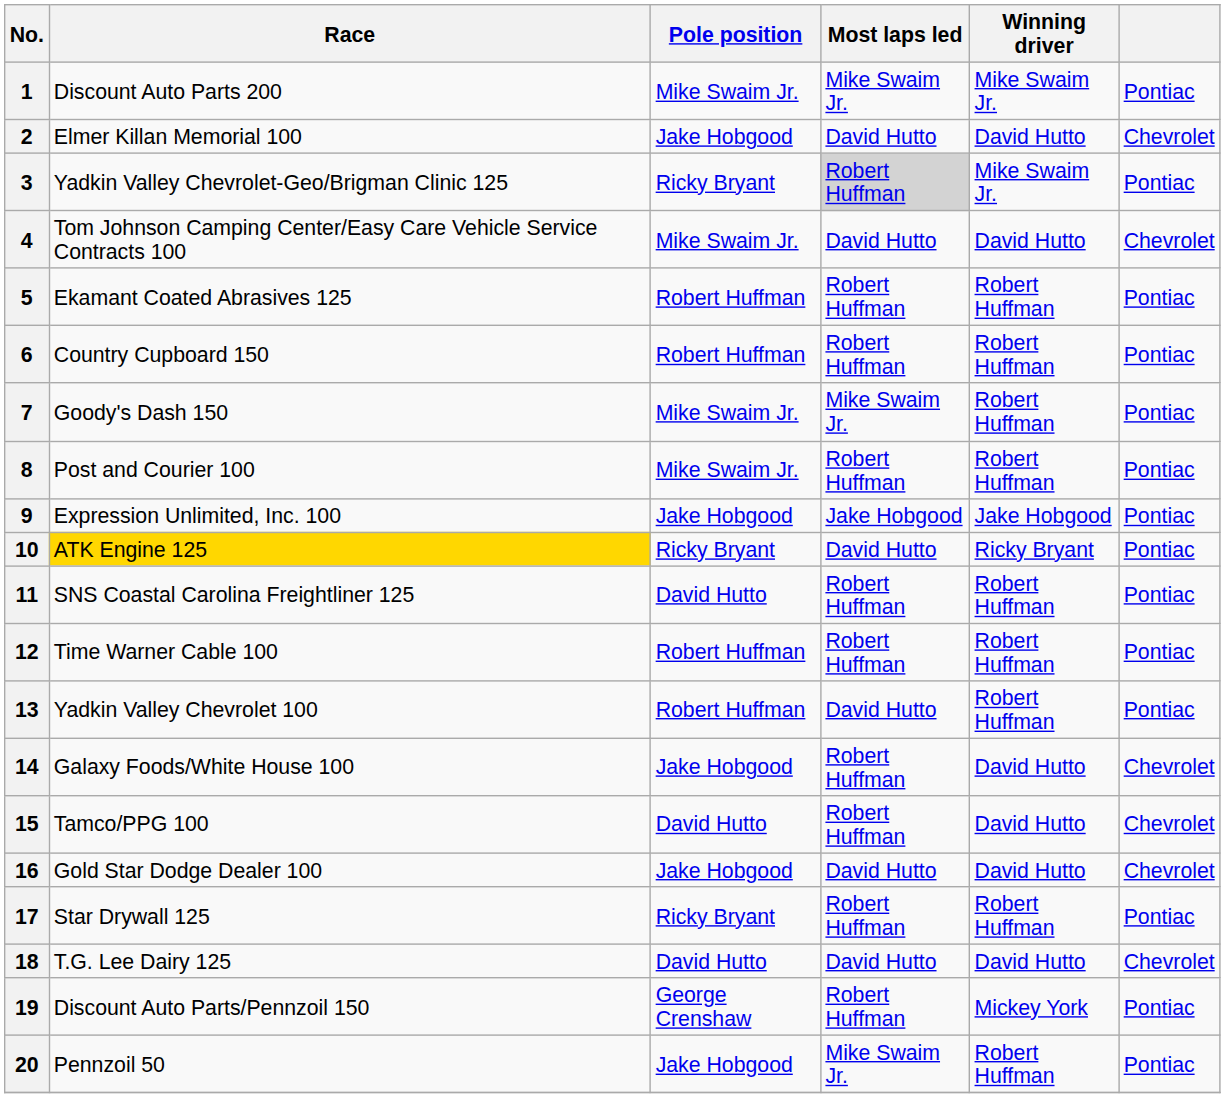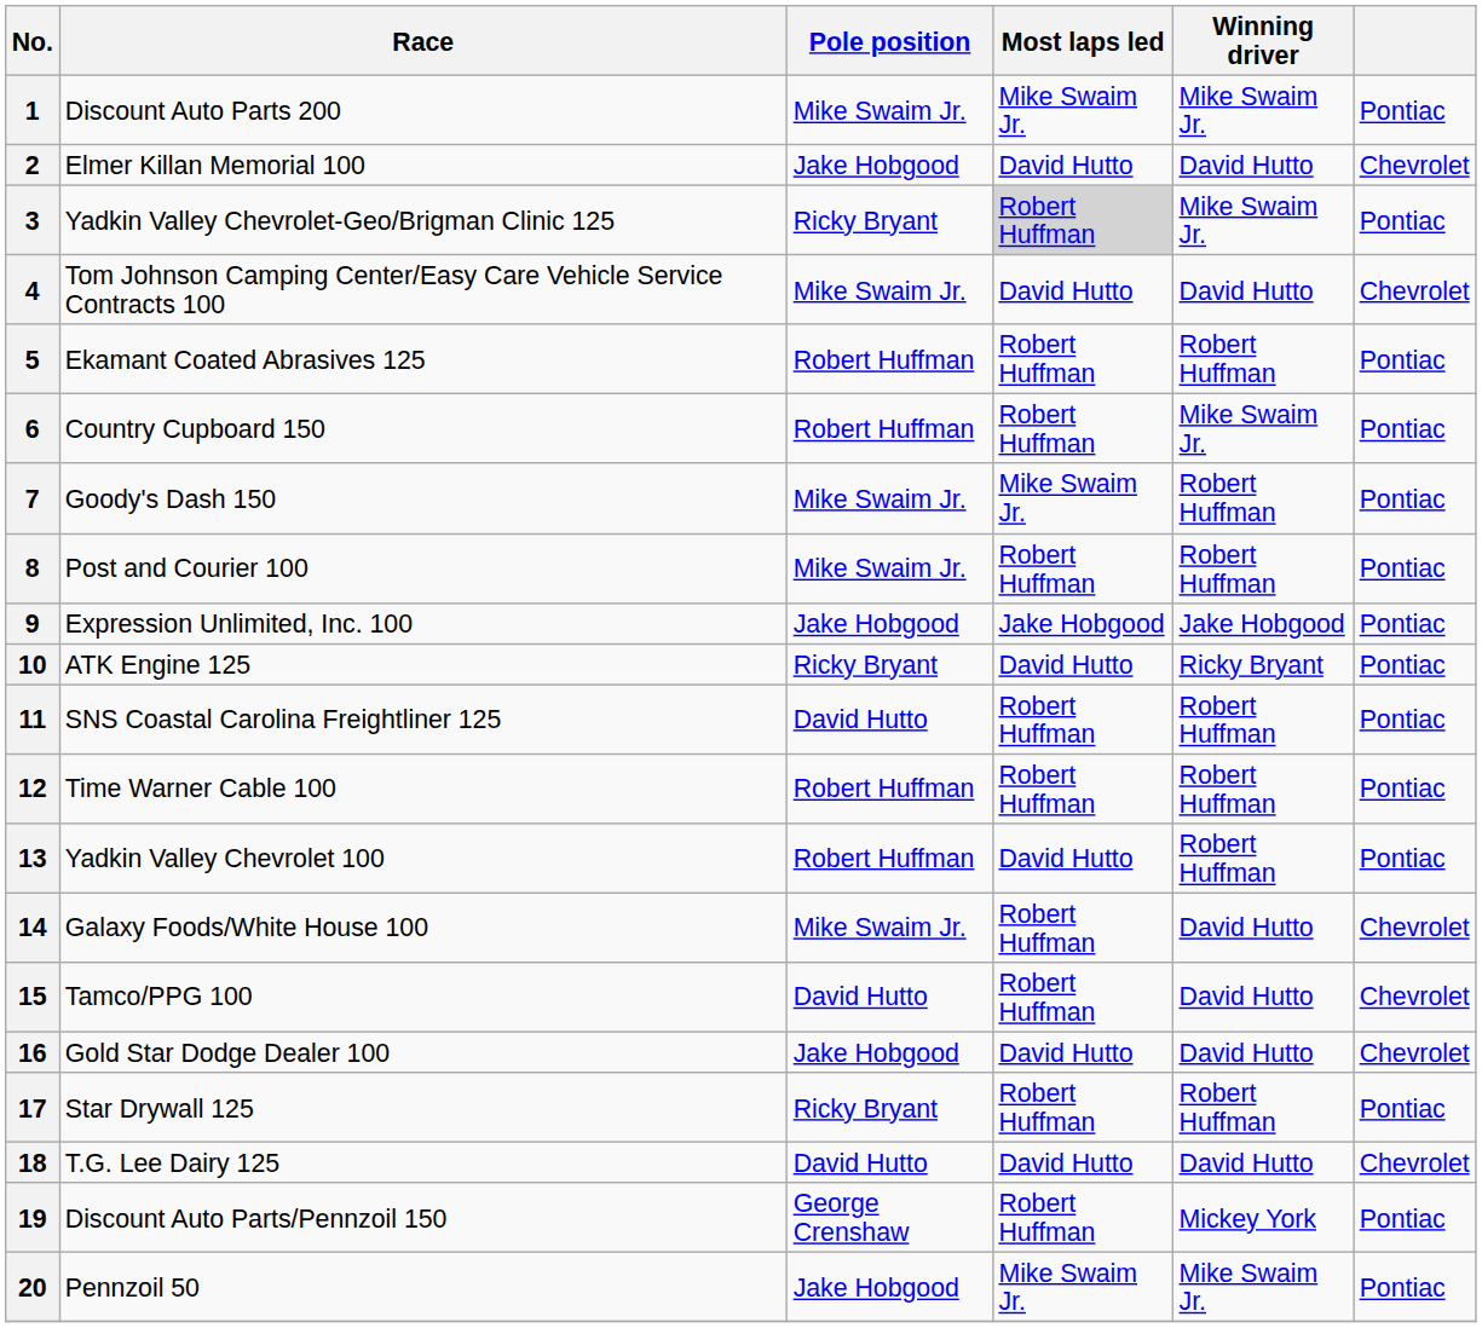6 | Winning driver: Robert Huffman -> Mike Swaim Jr.
10 | Race: gold background -> no background
14 | Pole position: Jake Hobgood -> Mike Swaim Jr.
20 | Winning driver: Robert Huffman -> Mike Swaim Jr.
